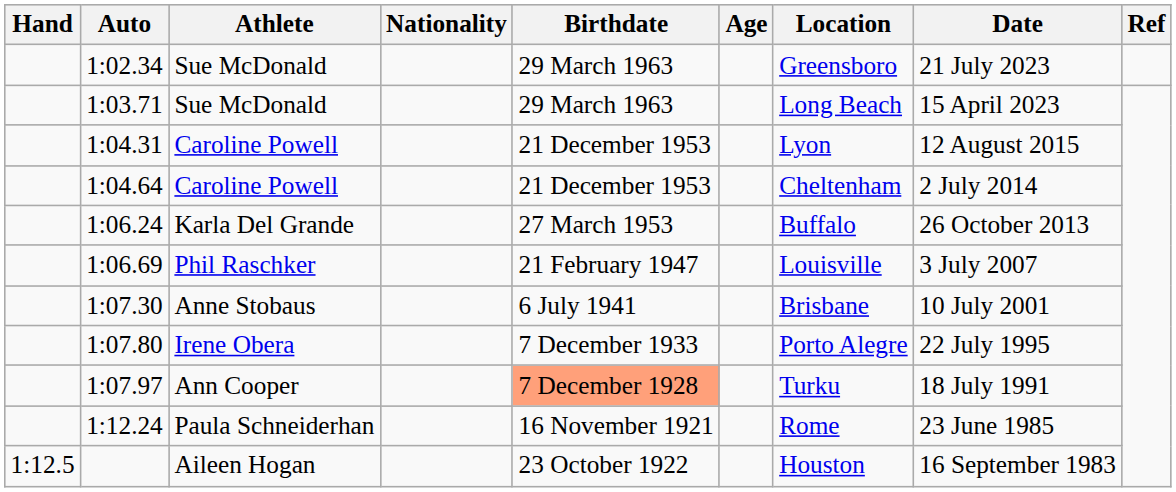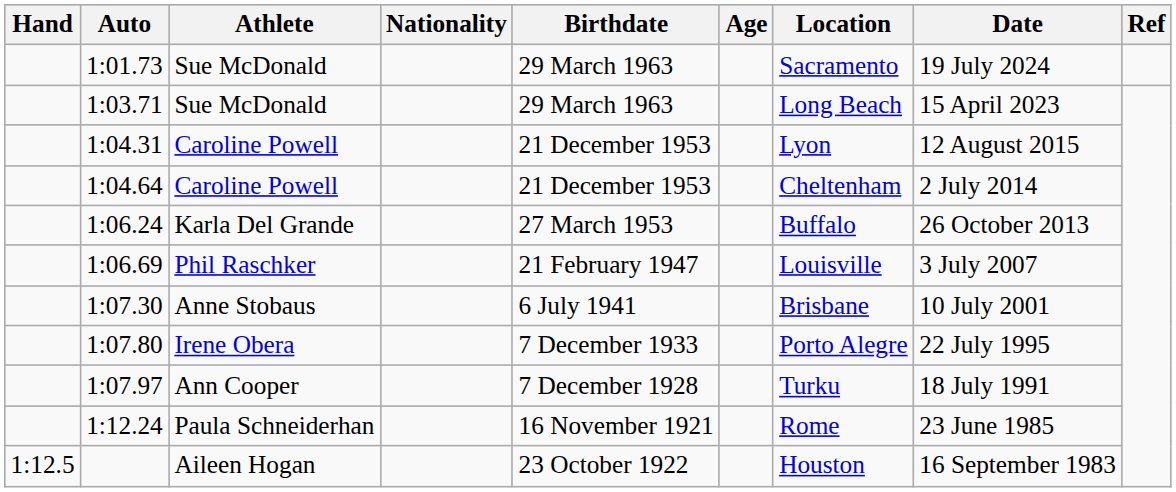+ row: 1:01.73 | Sue McDonald | 29 March 1963 | Sacramento | 19 July 2024
- row: 1:02.34 | Sue McDonald | 29 March 1963 | Greensboro | 21 July 2023
1:07.97 | Birthdate: lightsalmon background -> no background
